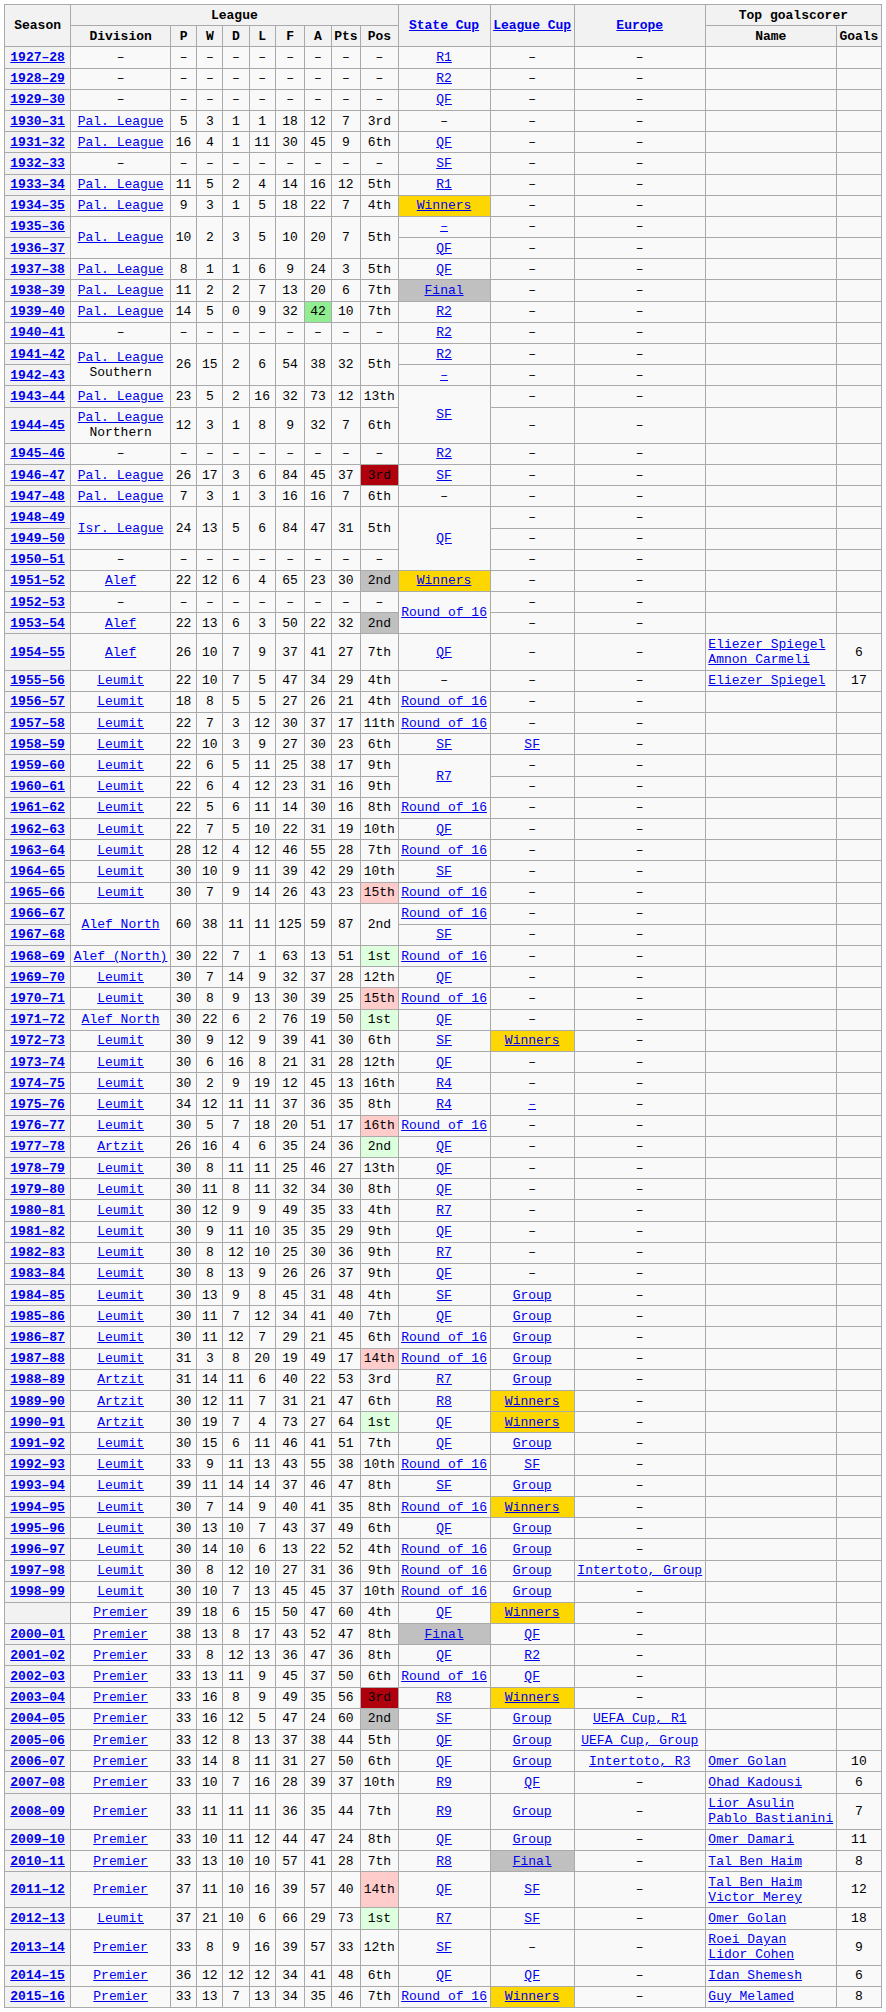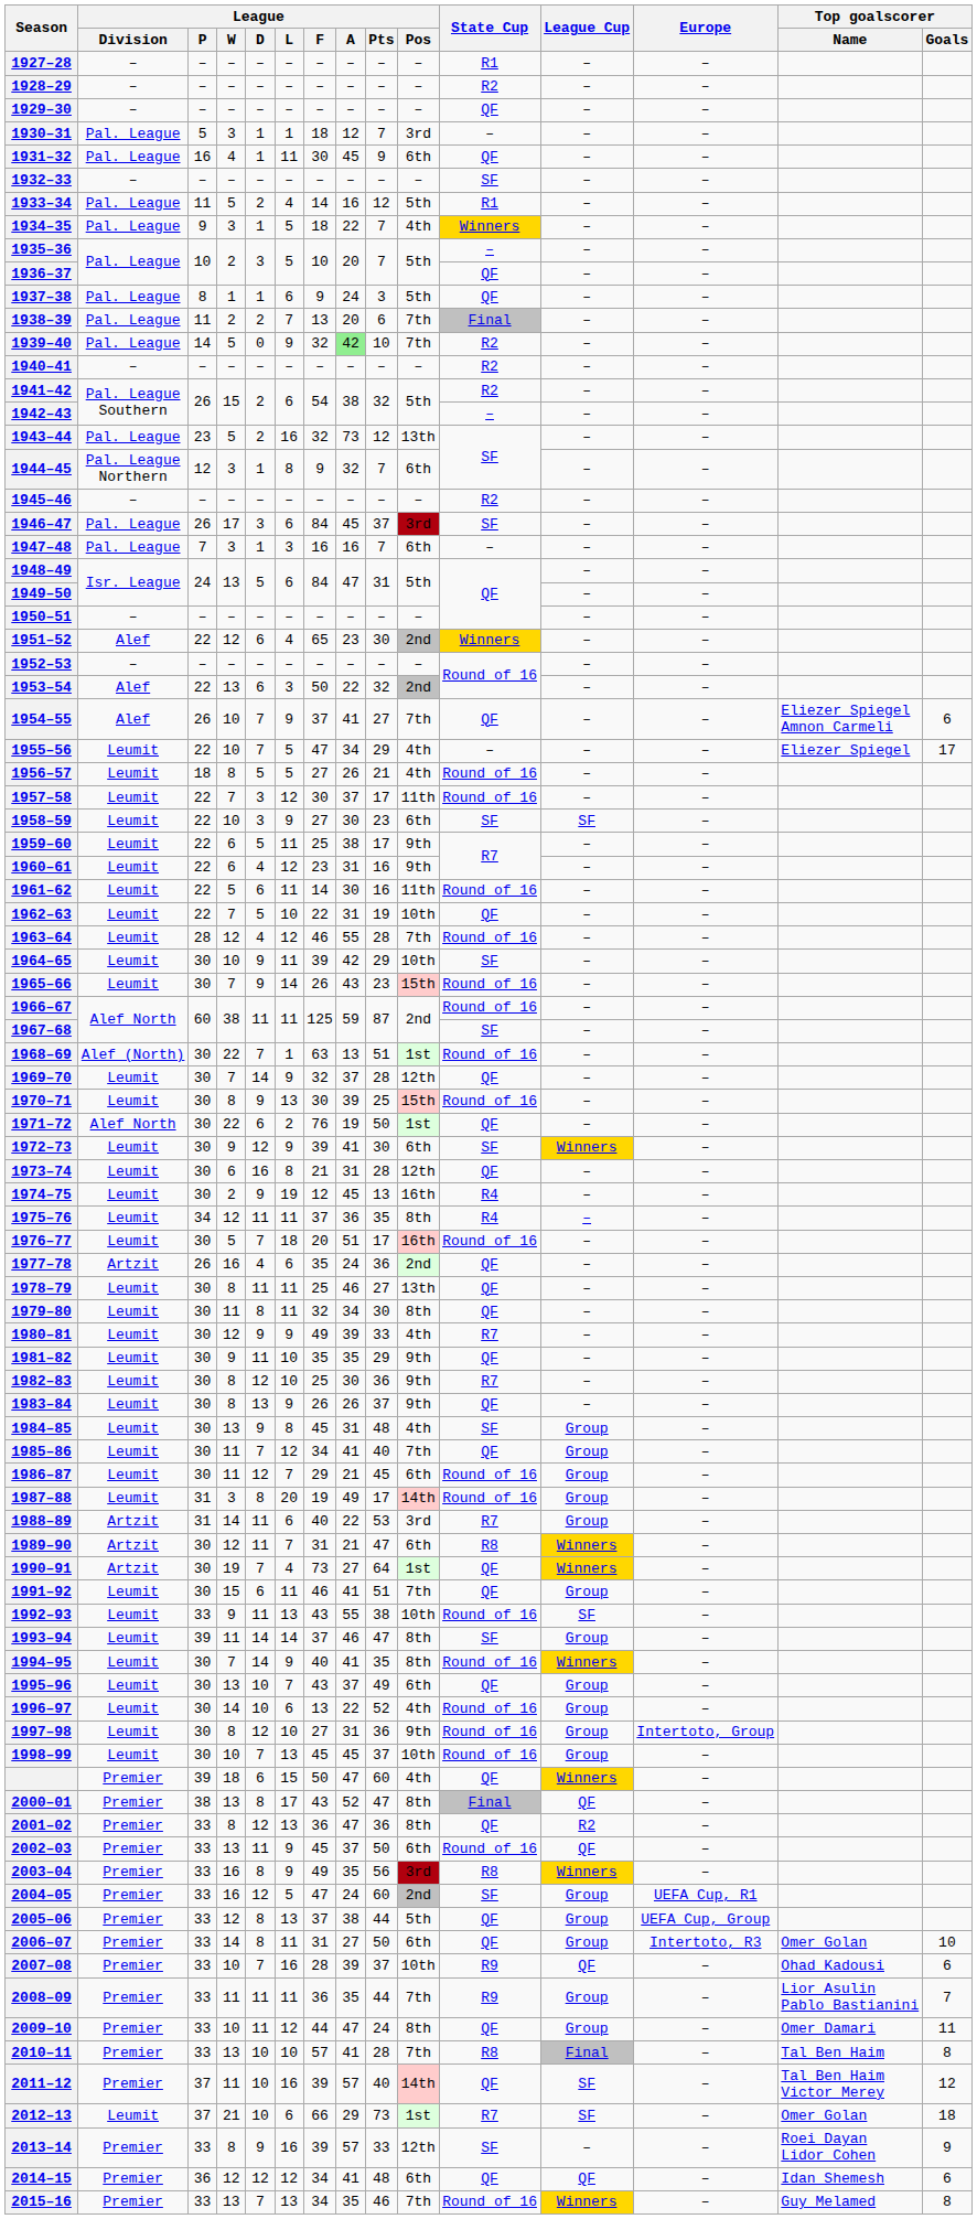1961–62 | League / Pos: 8th -> 11th
1980–81 | League / A: 35 -> 39
